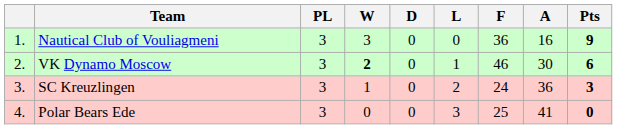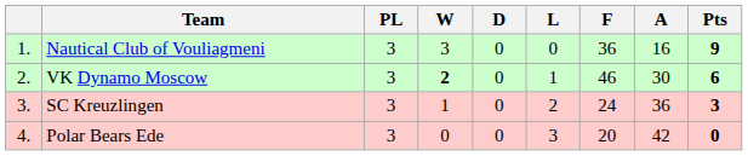Polar Bears Ede | F: 25 -> 20
Polar Bears Ede | A: 41 -> 42
